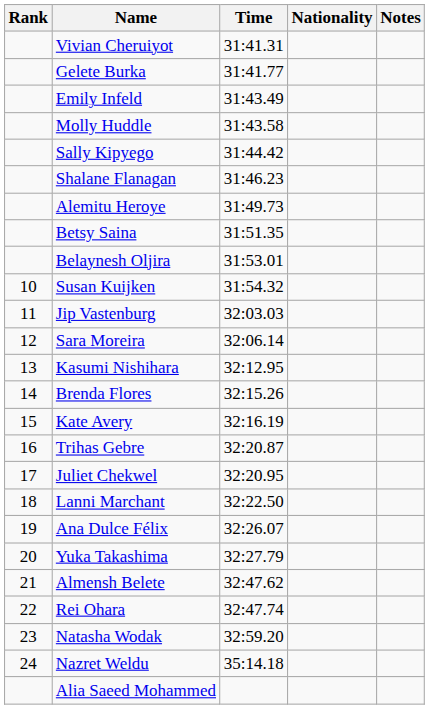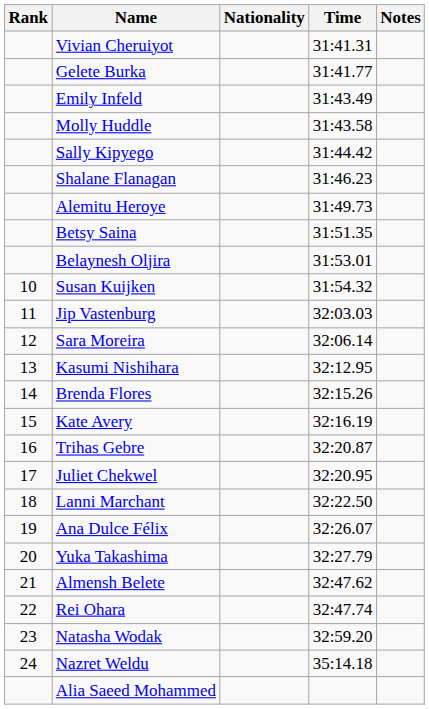columns swapped: Nationality <-> Time
